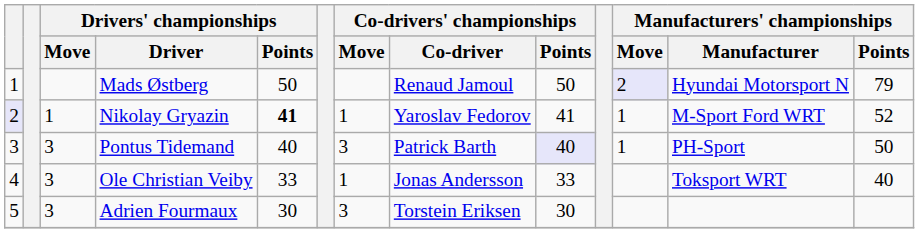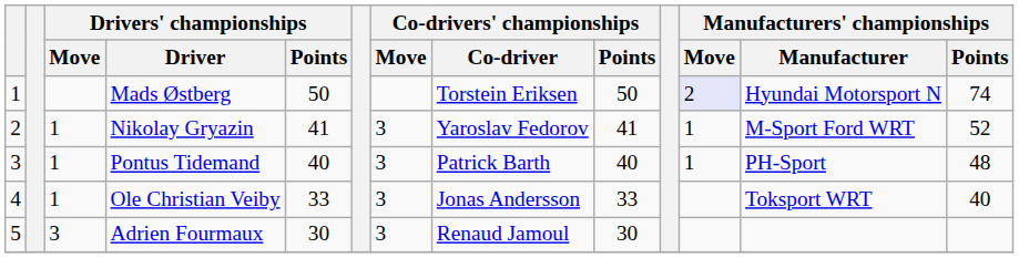Mads Østberg | Co-drivers' championships / Co-driver: Renaud Jamoul -> Torstein Eriksen
Mads Østberg | Manufacturers' championships / Points: 79 -> 74
Nikolay Gryazin | column 1: lavender background -> no background
Nikolay Gryazin | Drivers' championships / Points: bold -> normal
Nikolay Gryazin | Co-drivers' championships / Move: 1 -> 3
Pontus Tidemand | Drivers' championships / Move: 3 -> 1
Pontus Tidemand | Co-drivers' championships / Points: lavender background -> no background
Pontus Tidemand | Manufacturers' championships / Points: 50 -> 48
Ole Christian Veiby | Drivers' championships / Move: 3 -> 1
Ole Christian Veiby | Co-drivers' championships / Move: 1 -> 3
Adrien Fourmaux | Co-drivers' championships / Co-driver: Torstein Eriksen -> Renaud Jamoul
